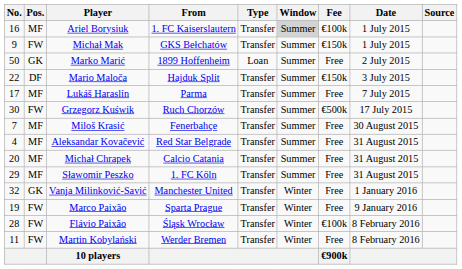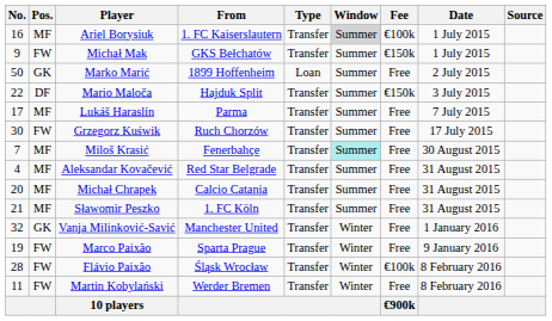Grzegorz Kuświk | Fee: €500k -> Free
Miloš Krasić | Window: no background -> paleturquoise background
Sławomir Peszko | No.: 29 -> 21
